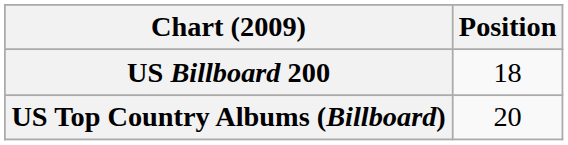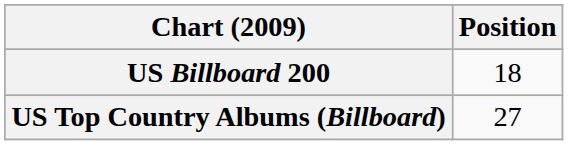US Top Country Albums (Billboard) | Position: 20 -> 27
